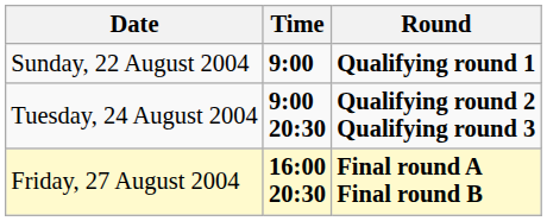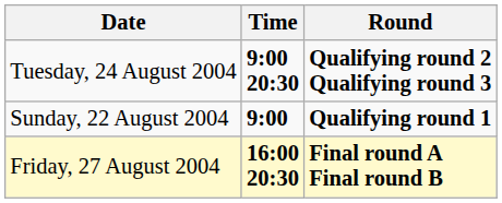rows swapped: Sunday, 22 August 2004 <-> Tuesday, 24 August 2004
